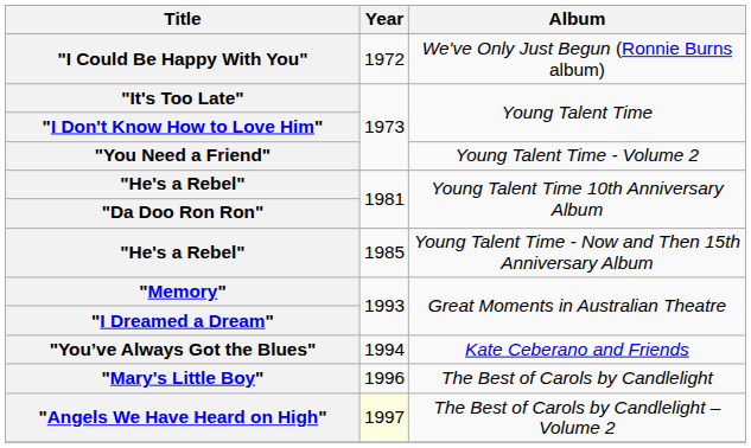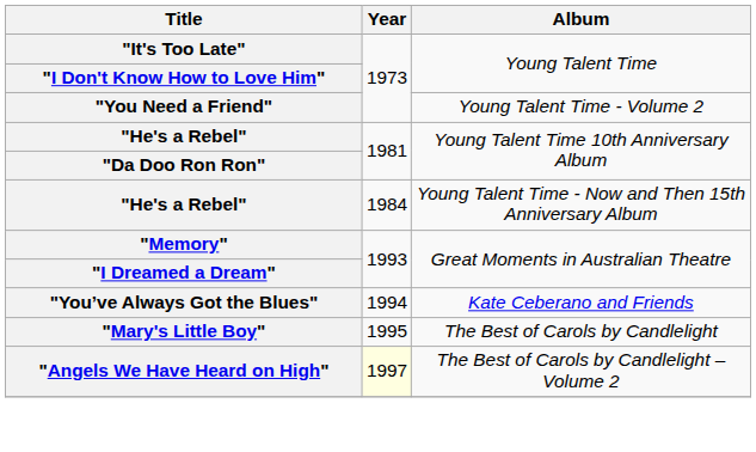- row: "I Could Be Happy With You" | 1972 | We've Only Just Begun (Ronnie Burns album)
Young Talent Time - Now and Then 15th Anniversary Album | Year: 1985 -> 1984
The Best of Carols by Candlelight | Year: 1996 -> 1995
